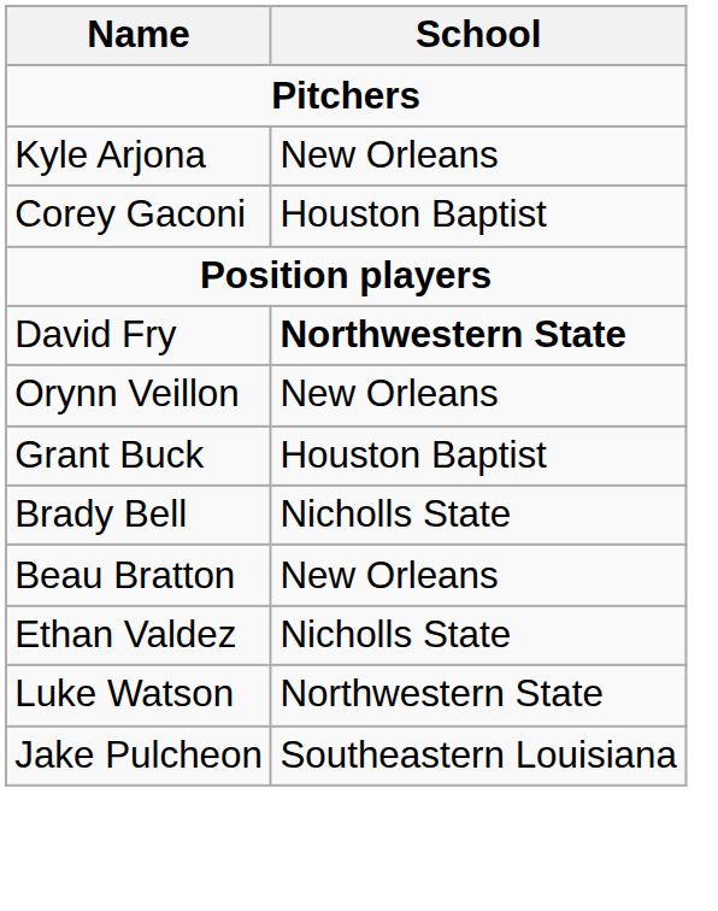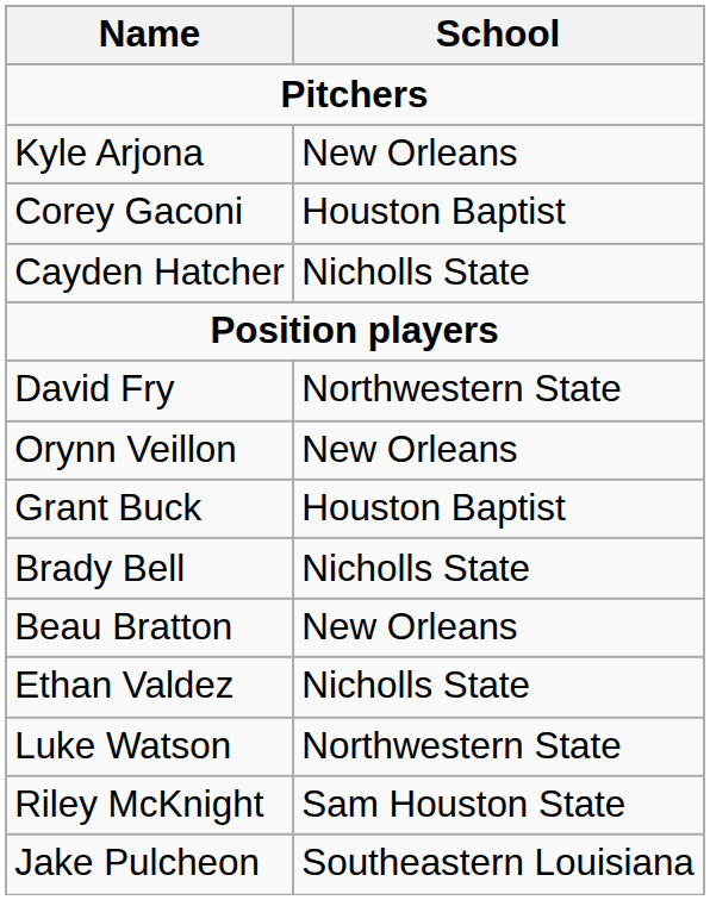+ row: Cayden Hatcher | Nicholls State
David Fry | School: bold -> normal
+ row: Riley McKnight | Sam Houston State
